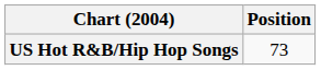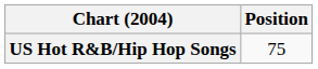US Hot R&B/Hip Hop Songs | Position: 73 -> 75
